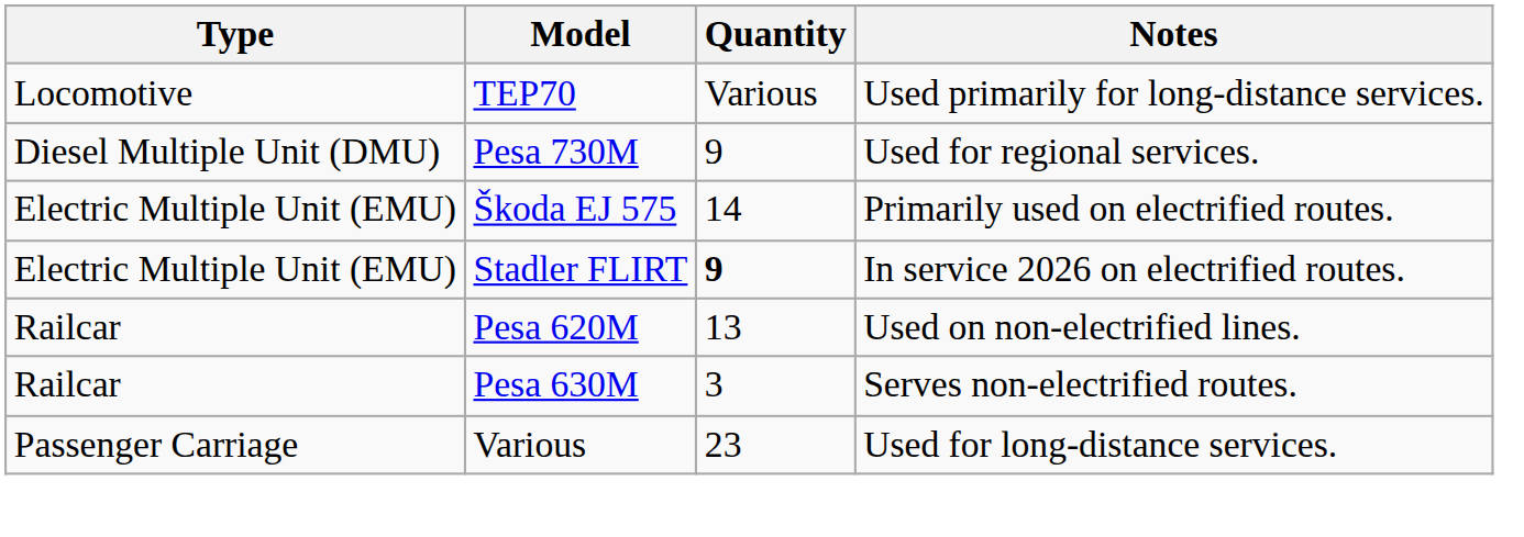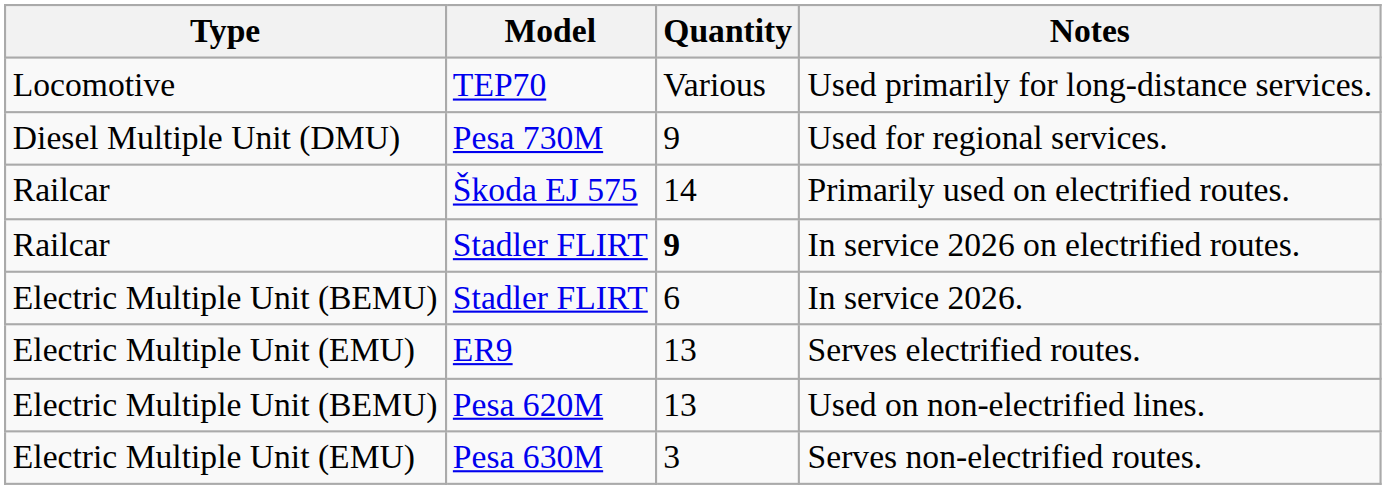Primarily used on electrified routes. | Type: Electric Multiple Unit (EMU) -> Railcar
In service 2026 on electrified routes. | Type: Electric Multiple Unit (EMU) -> Railcar
+ row: Electric Multiple Unit (BEMU) | Stadler FLIRT | 6 | In service 2026.
+ row: Electric Multiple Unit (EMU) | ER9 | 13 | Serves electrified routes.
Used on non-electrified lines. | Type: Railcar -> Electric Multiple Unit (BEMU)
Serves non-electrified routes. | Type: Railcar -> Electric Multiple Unit (EMU)
- row: Passenger Carriage | Various | 23 | Used for long-distance services.
